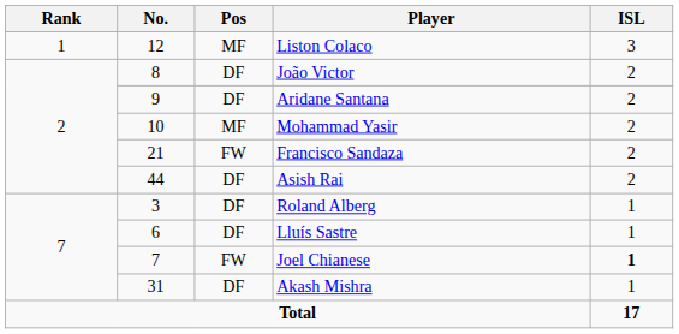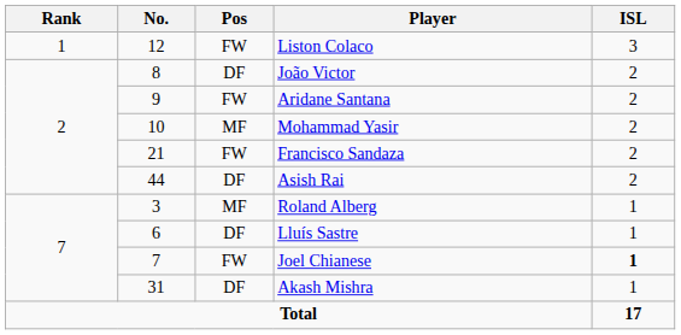Liston Colaco | Pos: MF -> FW
Aridane Santana | Pos: DF -> FW
Roland Alberg | Pos: DF -> MF
